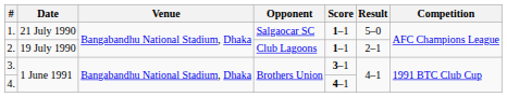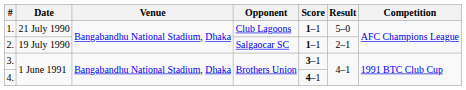1. | Opponent: Salgaocar SC -> Club Lagoons
2. | Opponent: Club Lagoons -> Salgaocar SC
